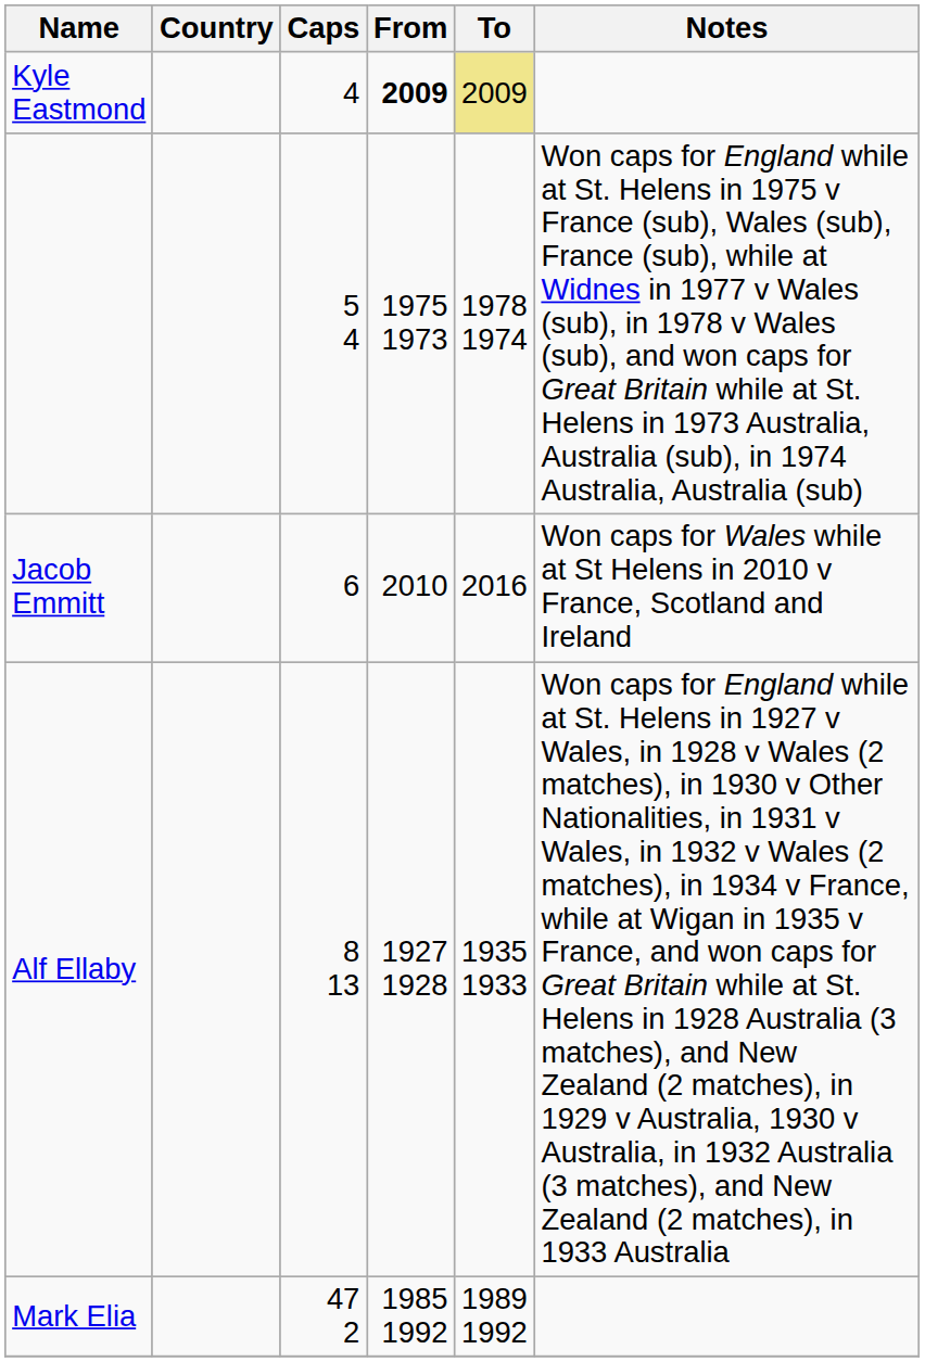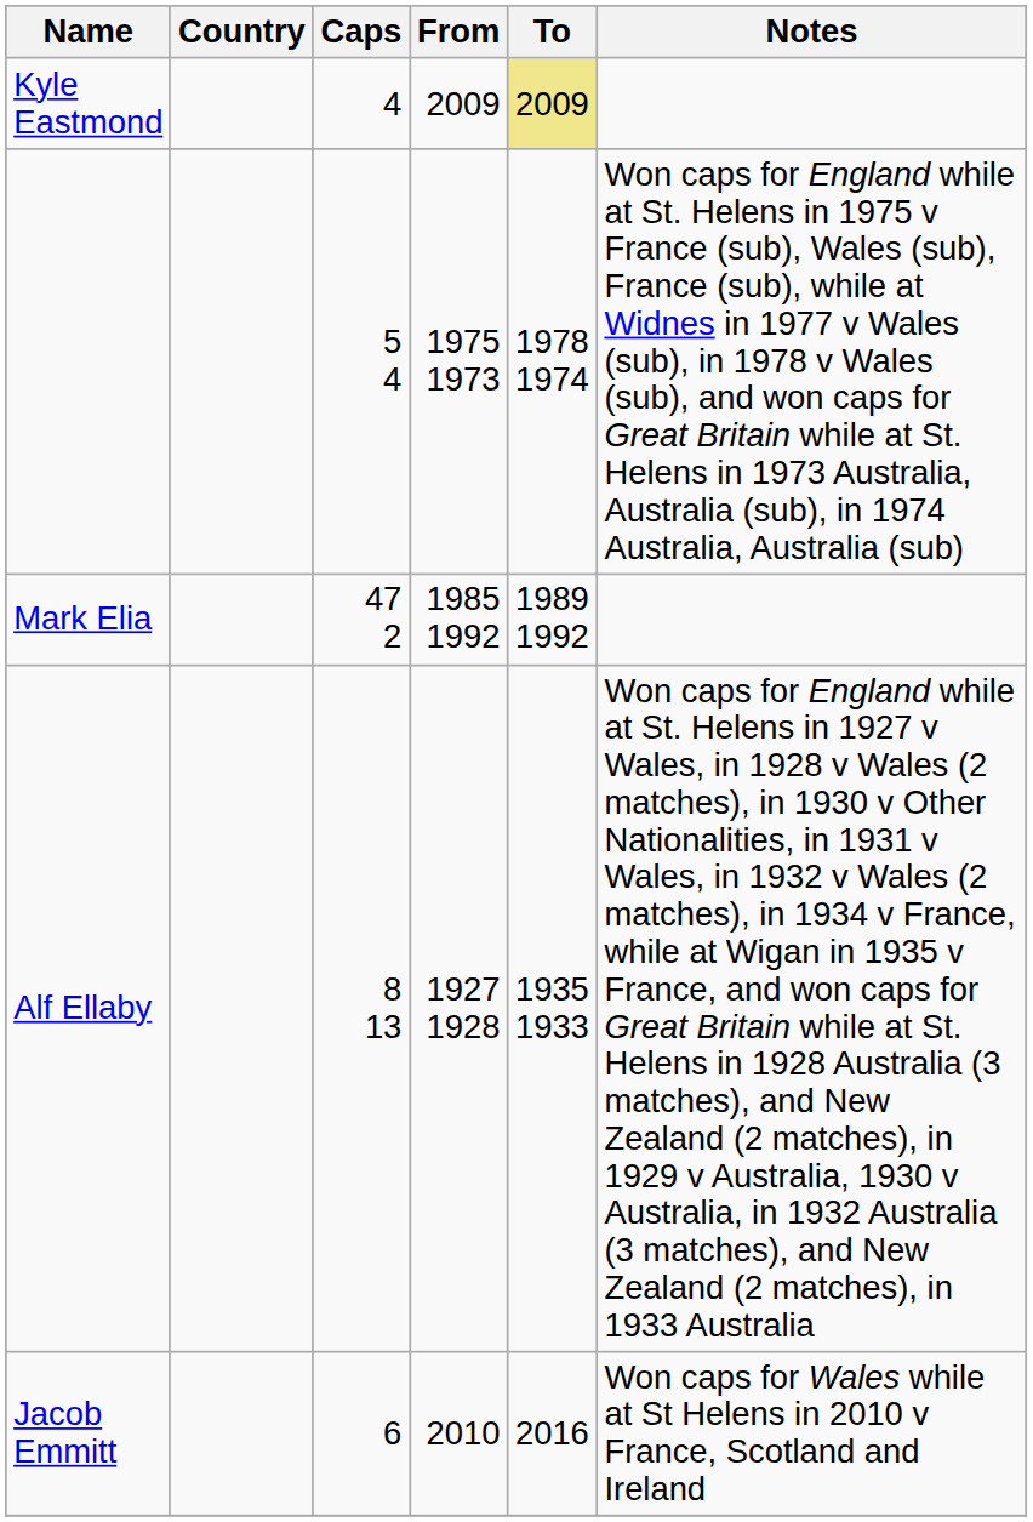Kyle Eastmond | From: bold -> normal
rows swapped: Mark Elia <-> Jacob Emmitt
